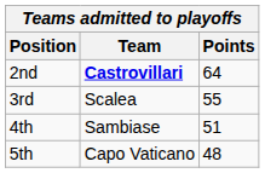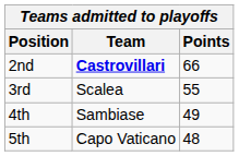2nd | Points: 64 -> 66
4th | Points: 51 -> 49
